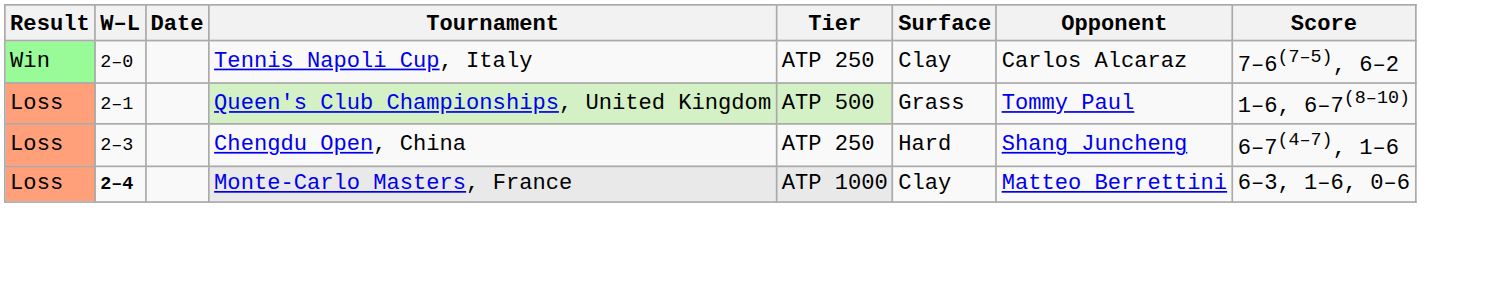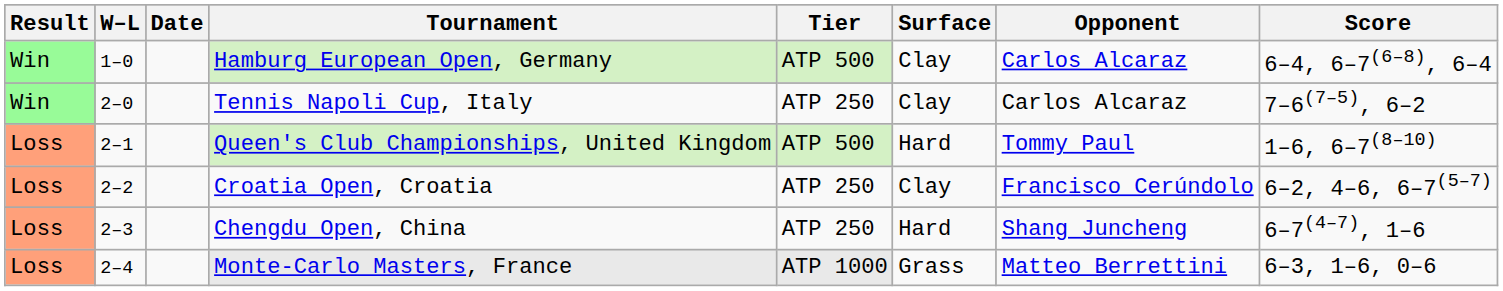+ row: Win | 1–0 | Hamburg European Open, Germany | ATP 500 | Clay | Carlos Alcaraz | 6–4, 6–7(6–8), 6–4
Queen's Club Championships, United Kingdom | Surface: Grass -> Hard
+ row: Loss | 2–2 | Croatia Open, Croatia | ATP 250 | Clay | Francisco Cerúndolo | 6–2, 4–6, 6–7(5–7)
Monte-Carlo Masters, France | W–L: bold -> normal
Monte-Carlo Masters, France | Surface: Clay -> Grass
